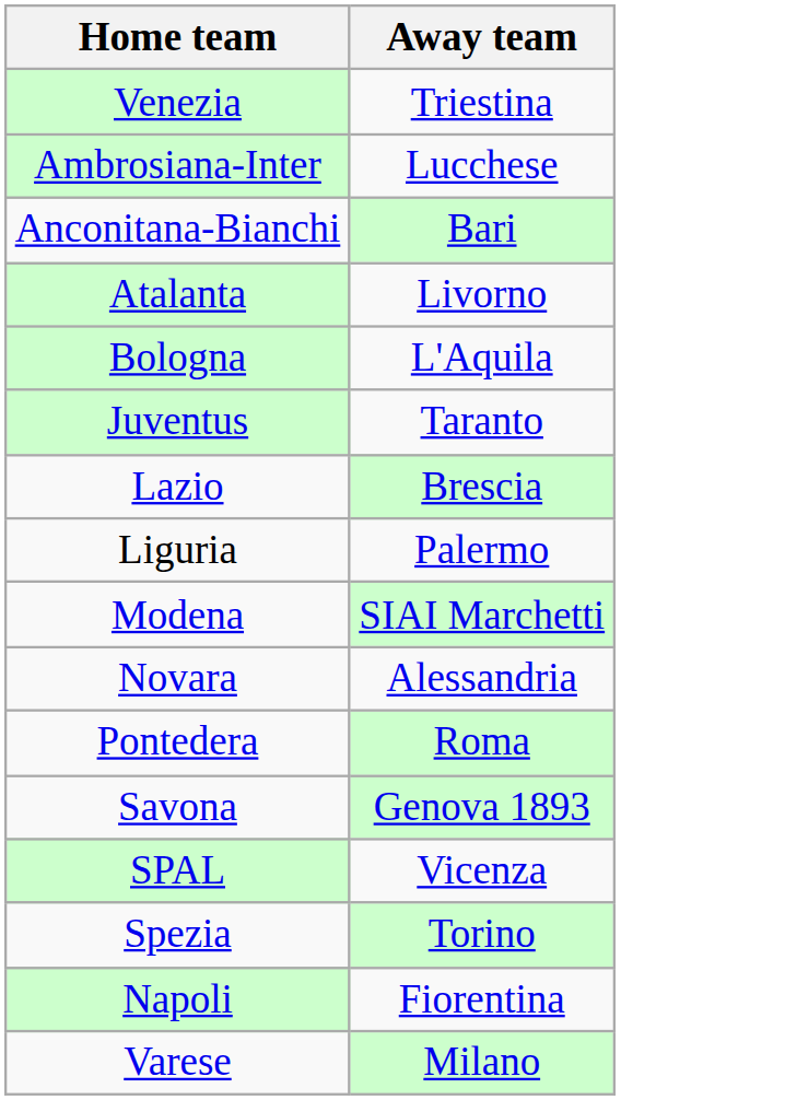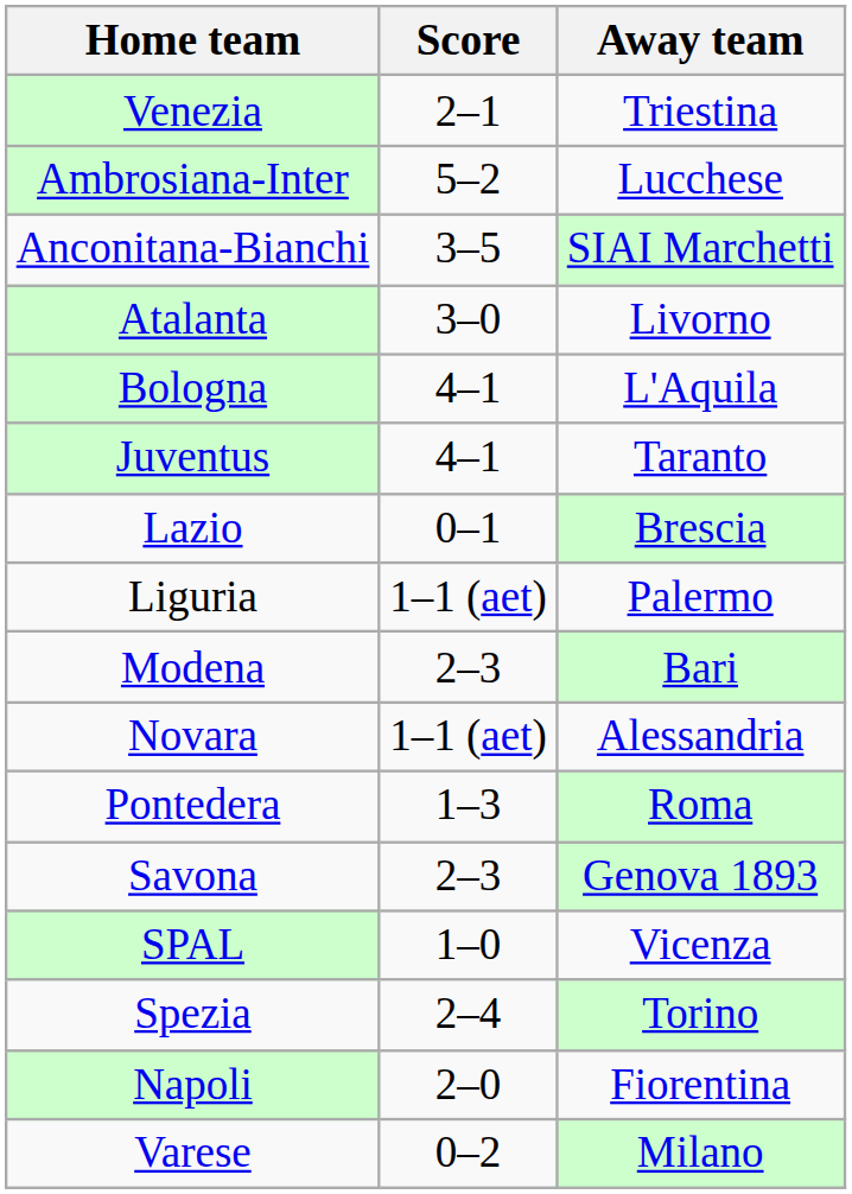+ column: Score | 2–1 | 5–2 | 3–5 | 3–0 | 4–1 | 4–1 | 0–1 | 1–1 (aet) | 2–3 | 1–1 (aet) | 1–3 | 2–3 | 1–0 | 2–4 | 2–0 | 0–2
Anconitana-Bianchi | Away team: Bari -> SIAI Marchetti
Modena | Away team: SIAI Marchetti -> Bari
